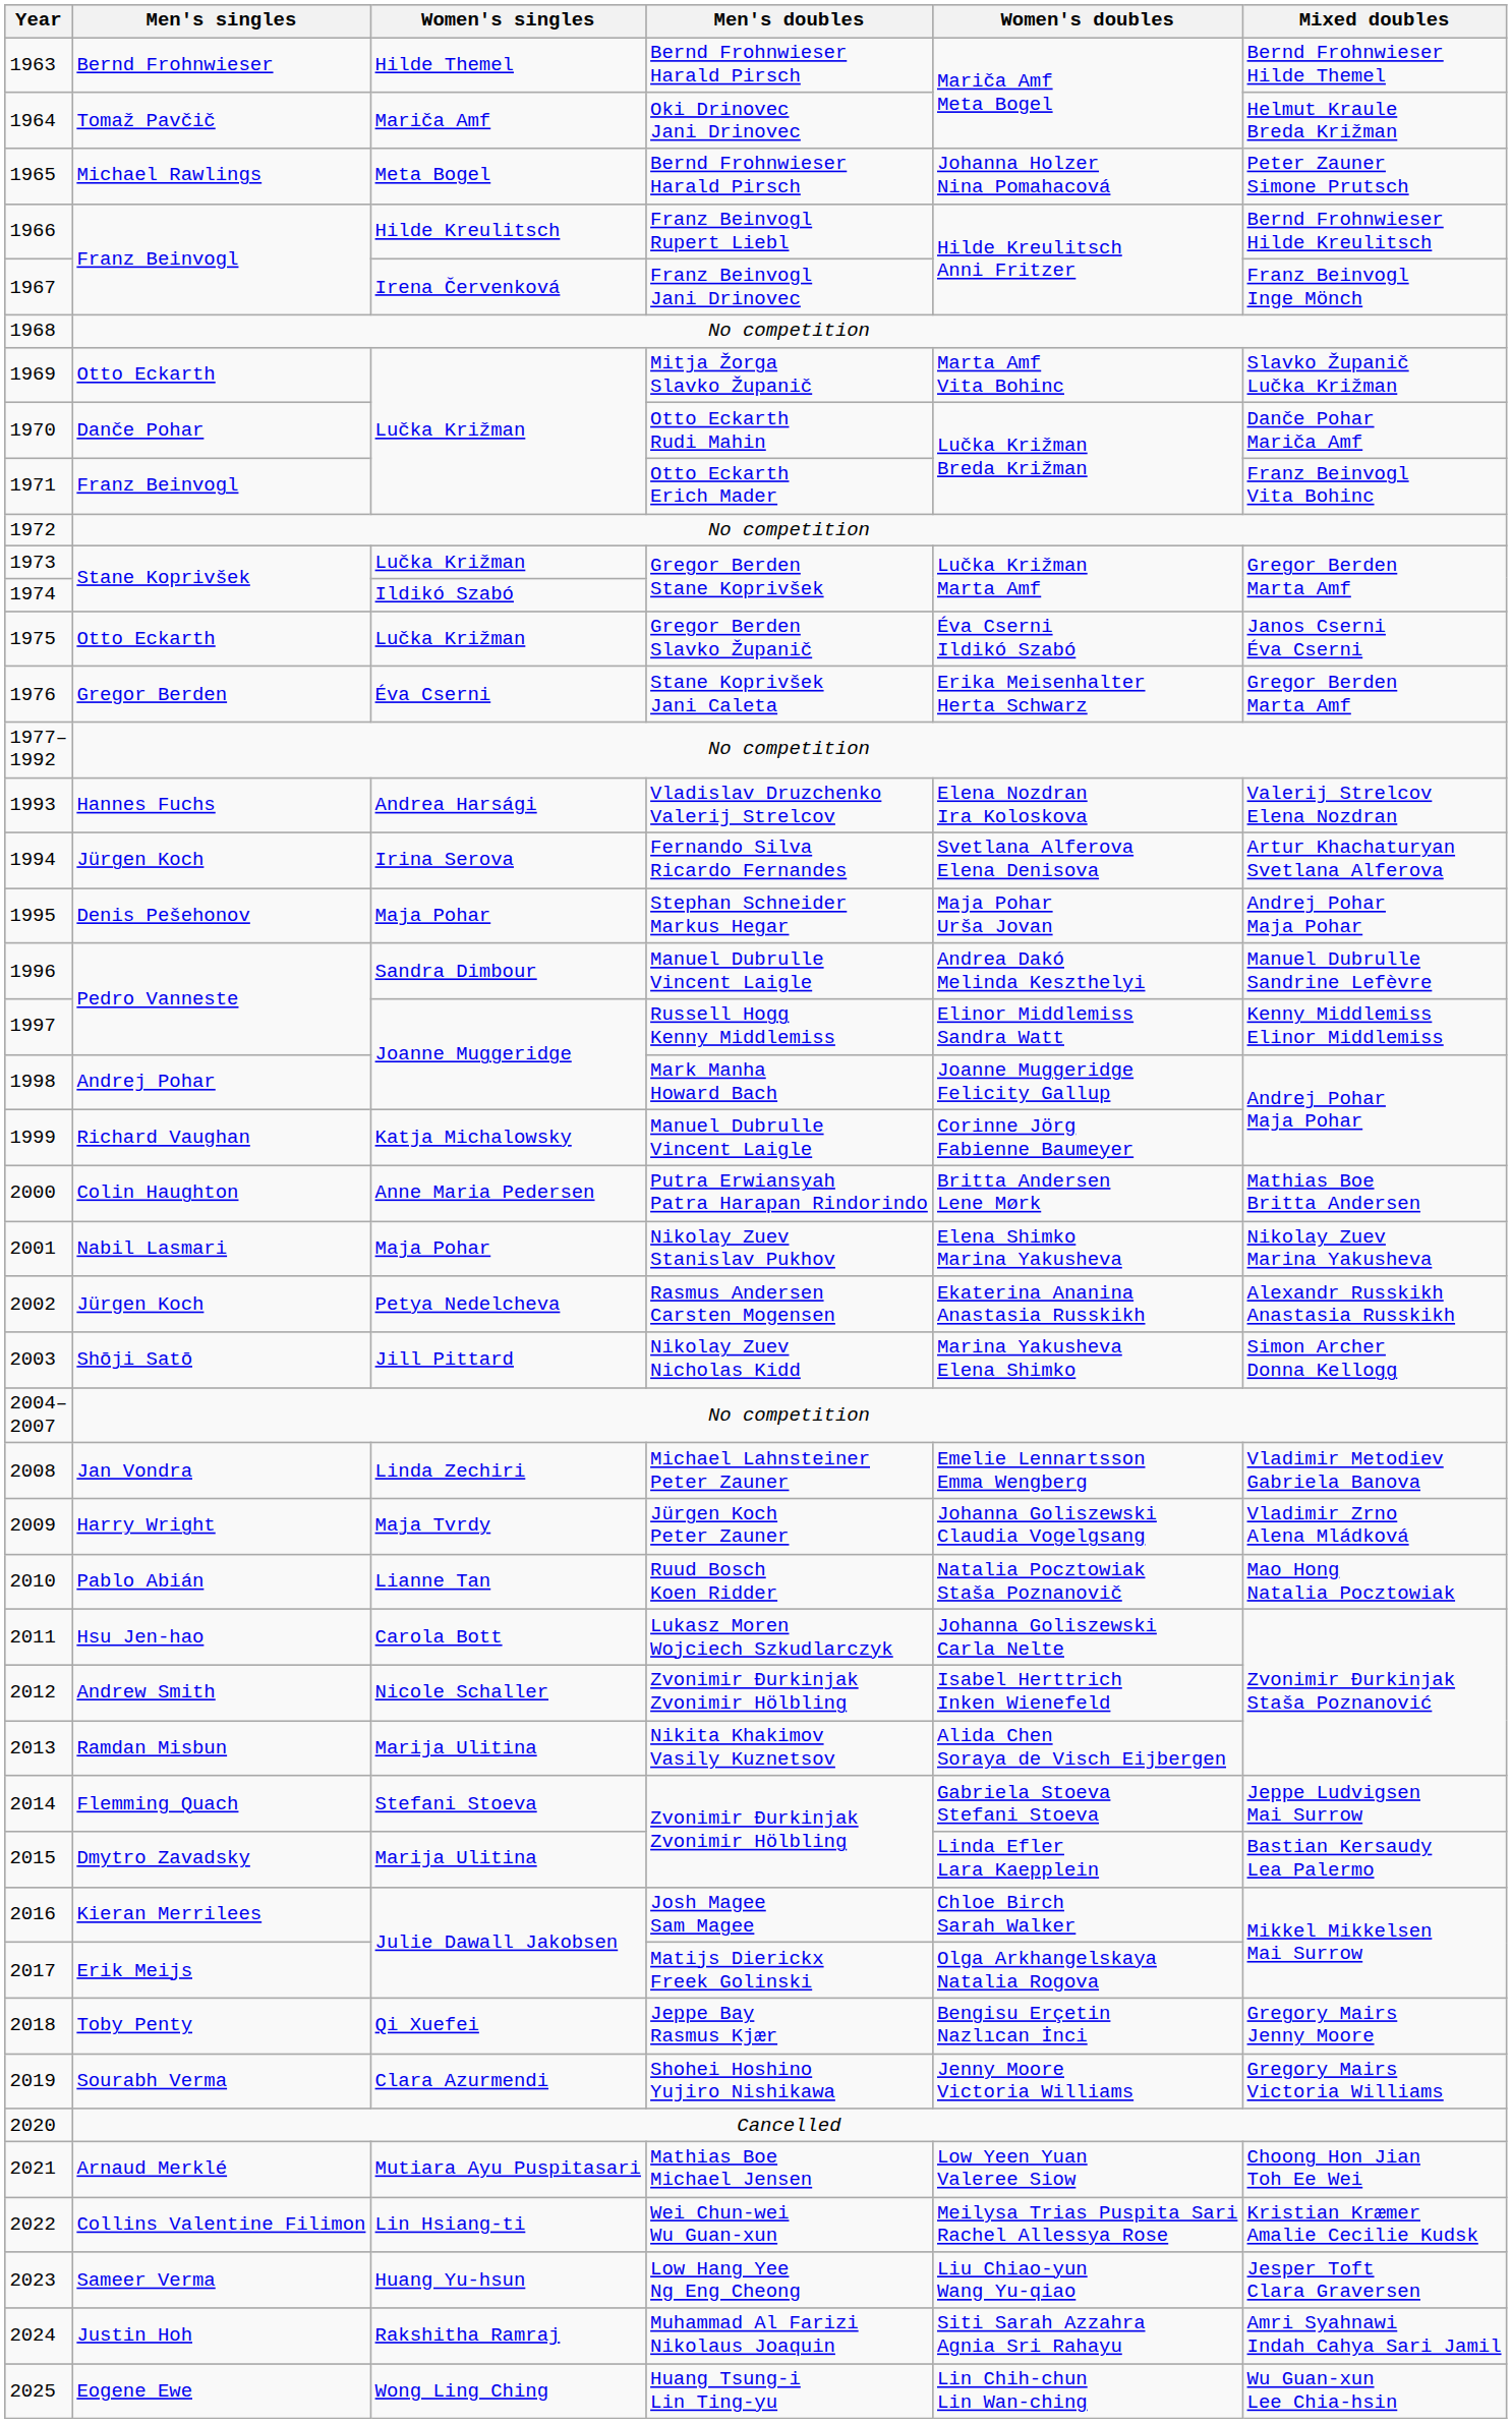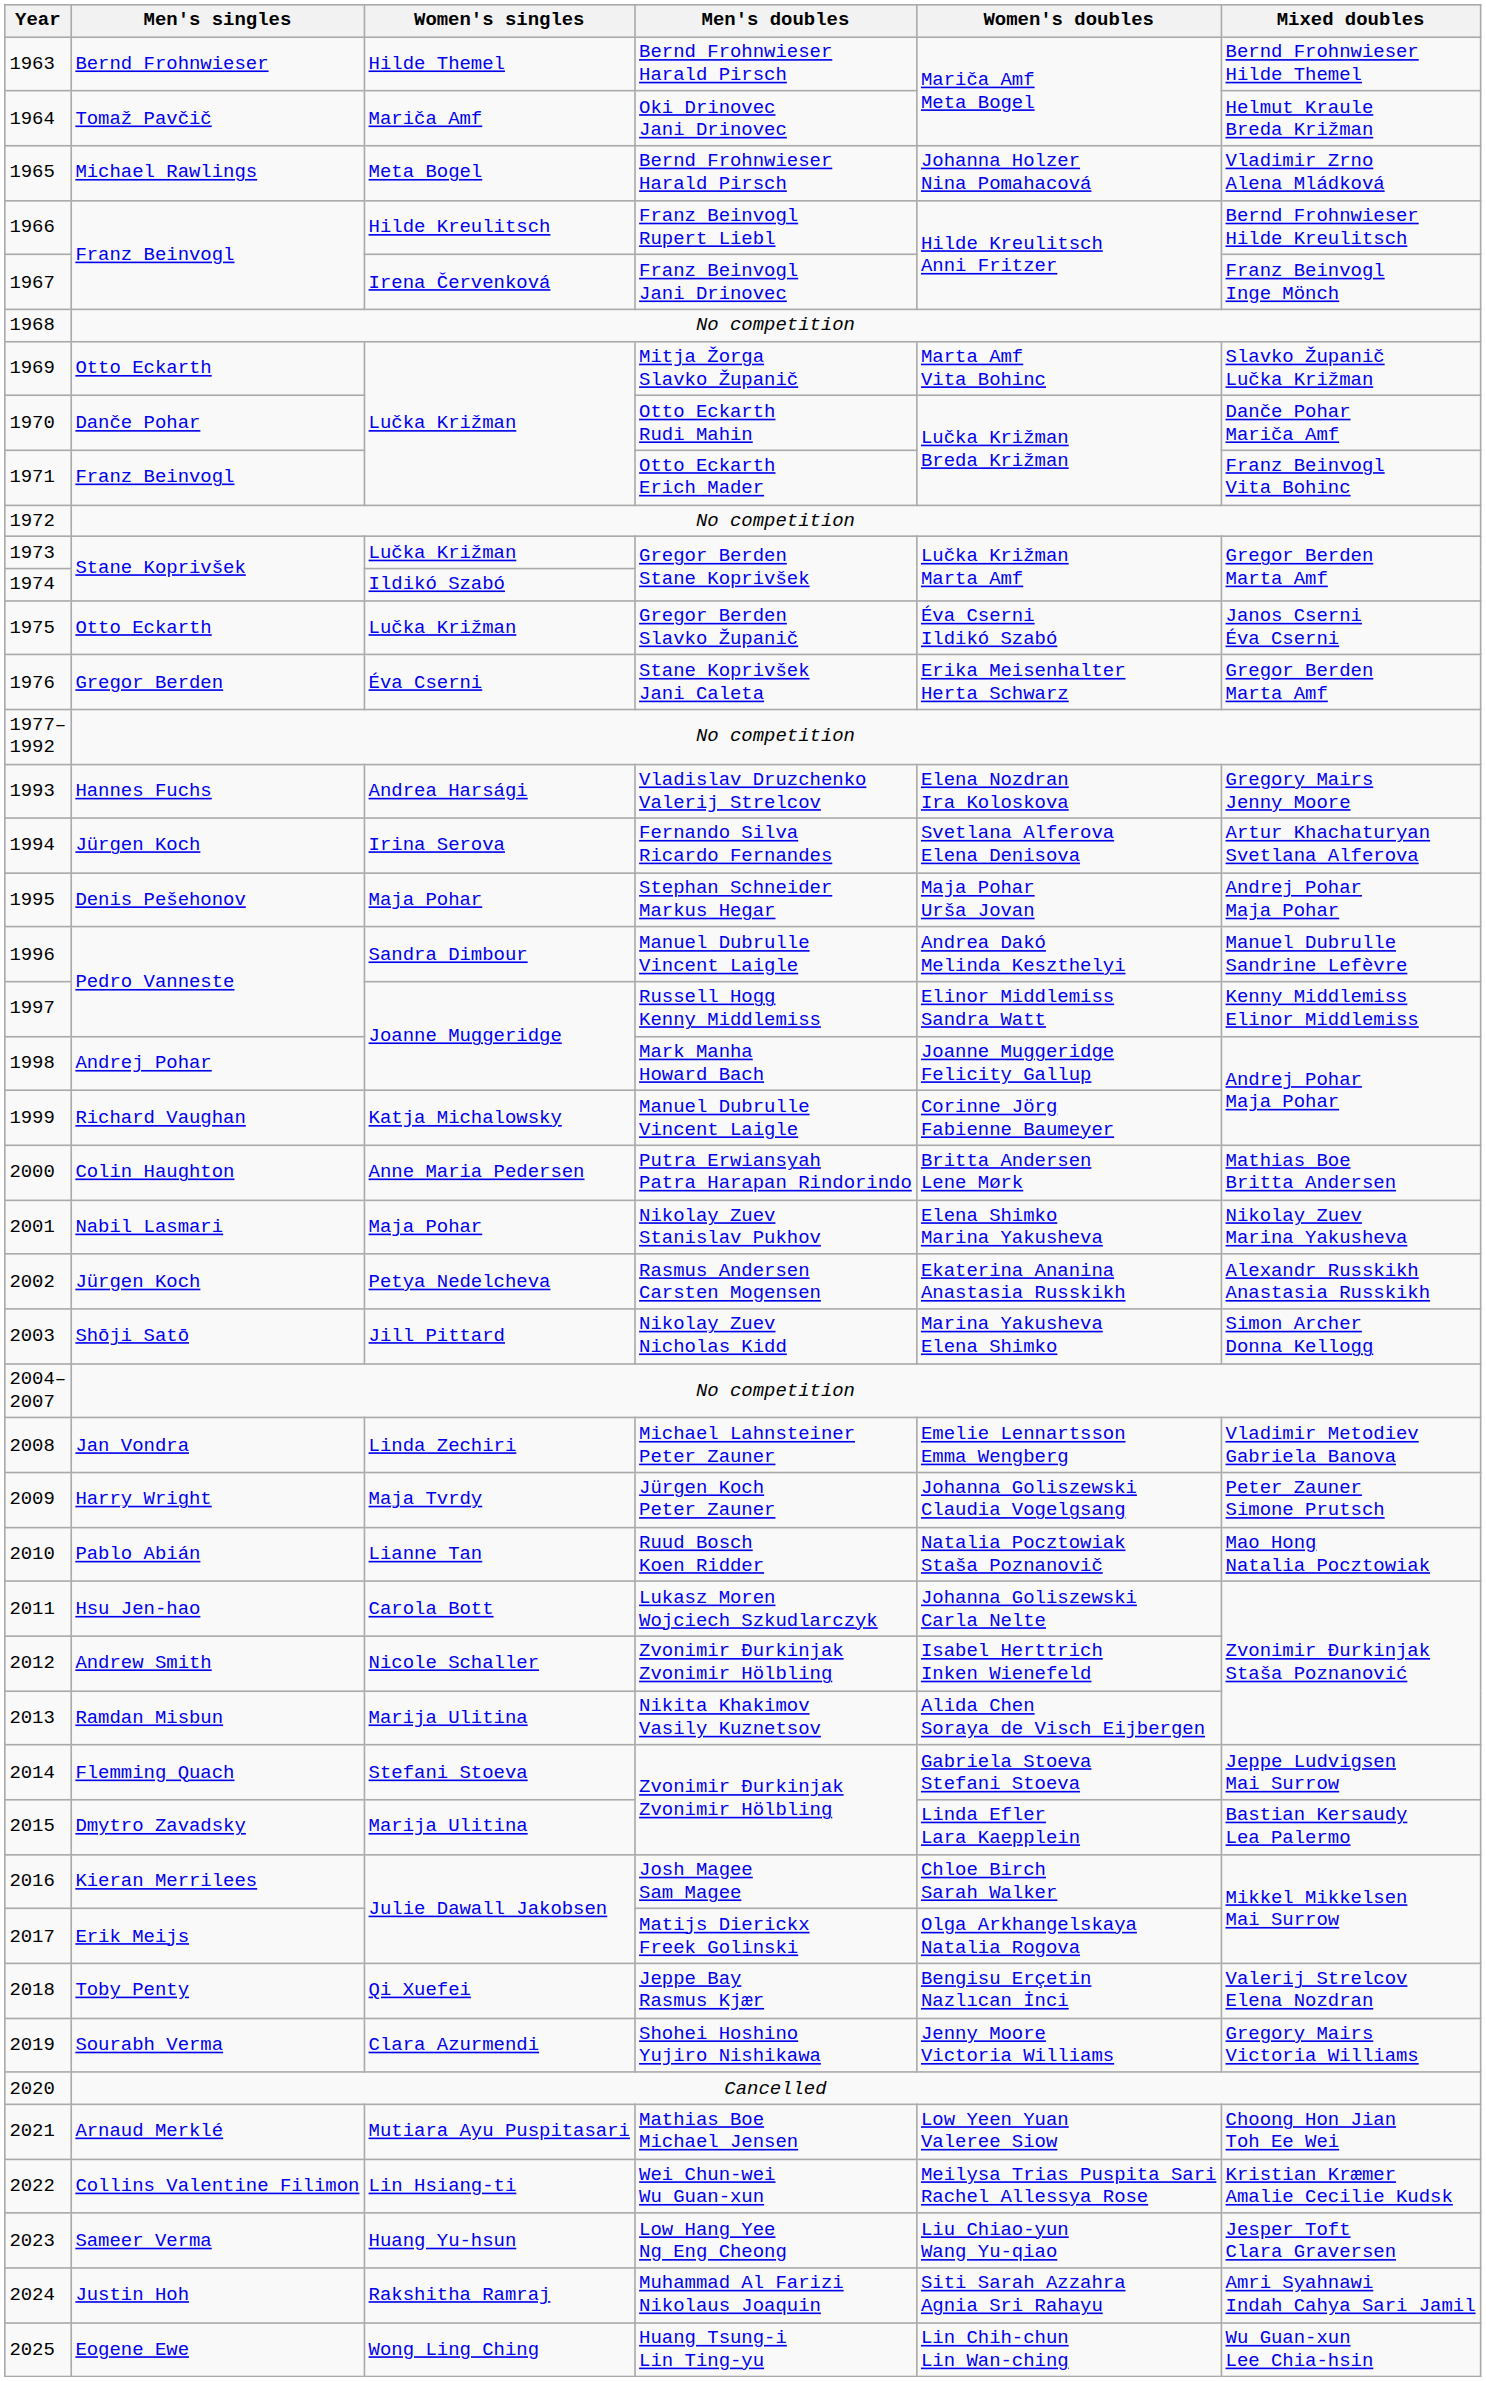1965 | Mixed doubles: Peter Zauner Simone Prutsch -> Vladimir Zrno Alena Mládková
1993 | Mixed doubles: Valerij Strelcov Elena Nozdran -> Gregory Mairs Jenny Moore
2009 | Mixed doubles: Vladimir Zrno Alena Mládková -> Peter Zauner Simone Prutsch
2018 | Mixed doubles: Gregory Mairs Jenny Moore -> Valerij Strelcov Elena Nozdran
